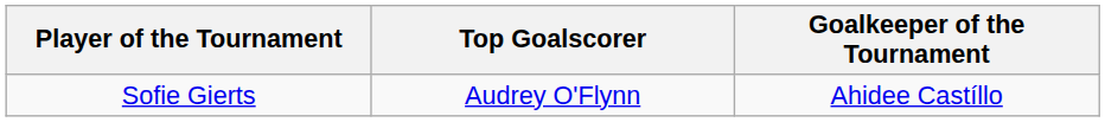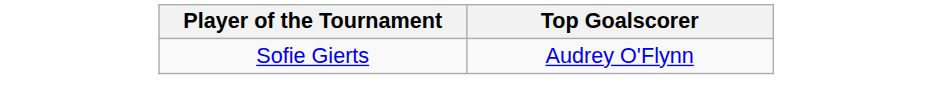- column: Goalkeeper of the Tournament | Ahidee Castíllo
